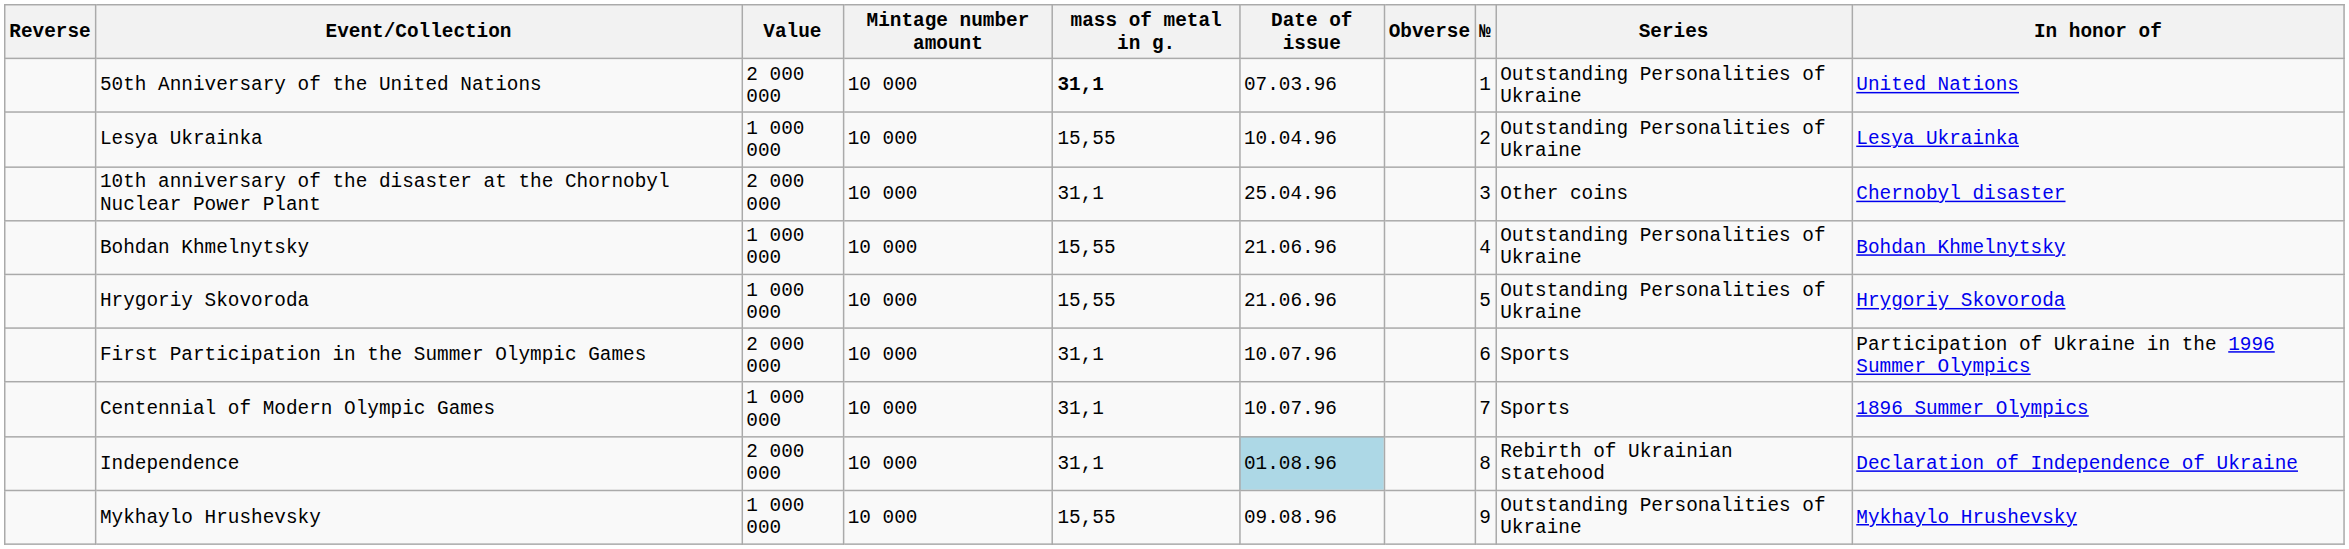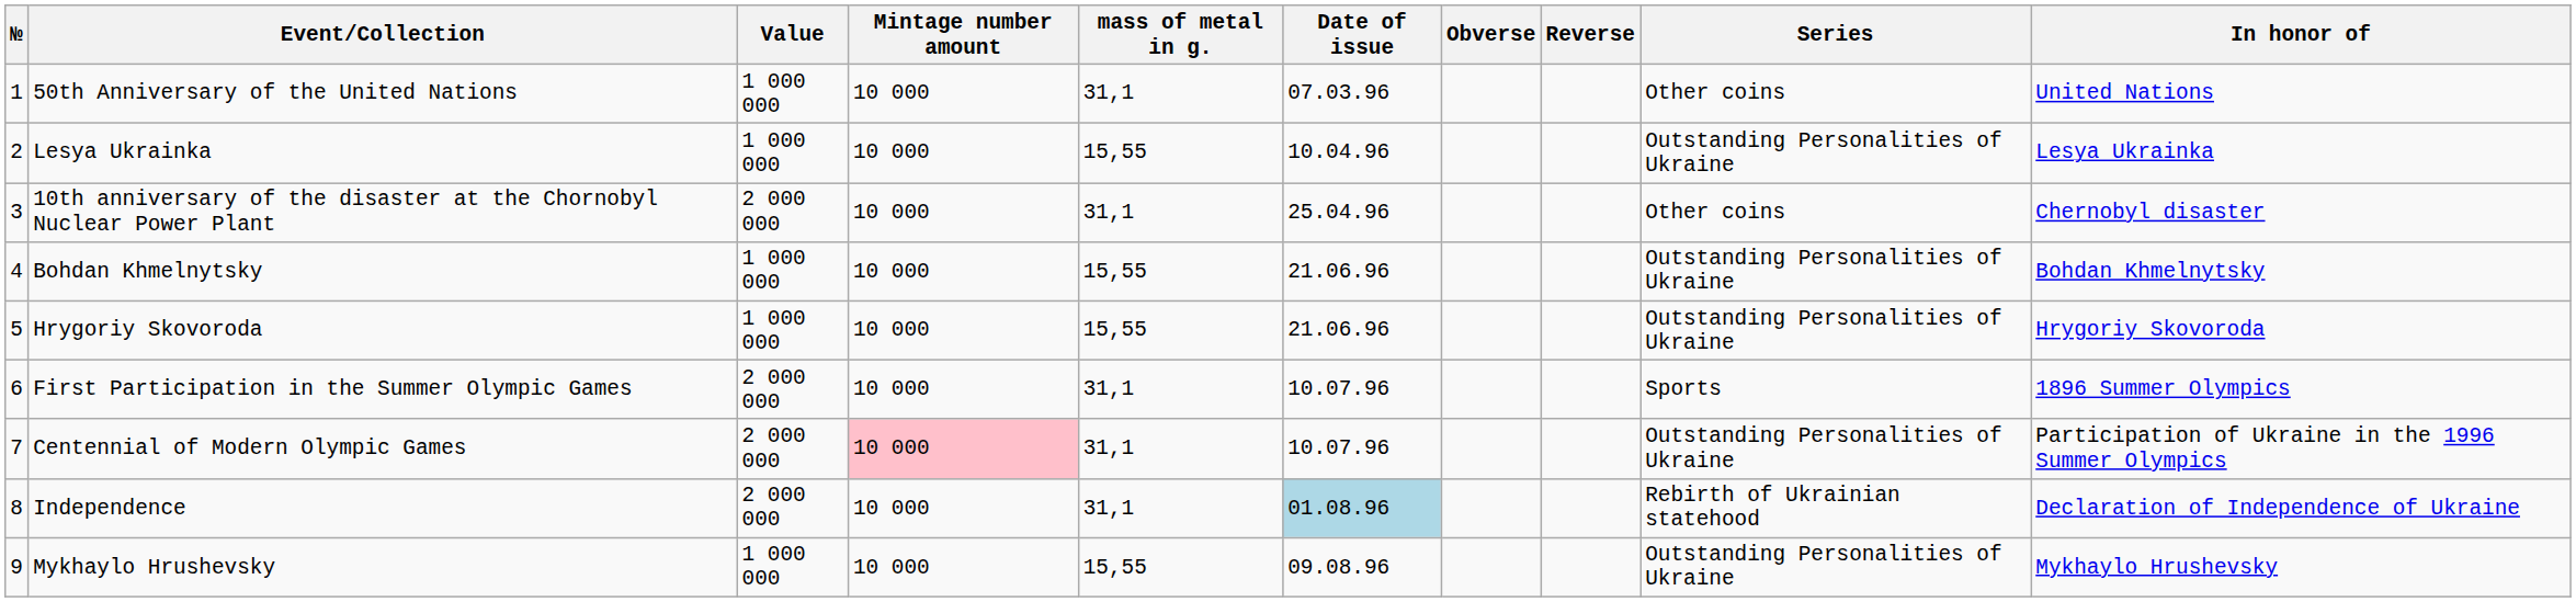columns swapped: № <-> Reverse
50th Anniversary of the United Nations | Value: 2 000 000 -> 1 000 000
50th Anniversary of the United Nations | mass of metal in g.: bold -> normal
50th Anniversary of the United Nations | Series: Outstanding Personalities of Ukraine -> Other coins
First Participation in the Summer Olympic Games | In honor of: Participation of Ukraine in the 1996 Summer Olympics -> 1896 Summer Olympics
Centennial of Modern Olympic Games | Value: 1 000 000 -> 2 000 000
Centennial of Modern Olympic Games | Mintage number amount: no background -> pink background
Centennial of Modern Olympic Games | Series: Sports -> Outstanding Personalities of Ukraine
Centennial of Modern Olympic Games | In honor of: 1896 Summer Olympics -> Participation of Ukraine in the 1996 Summer Olympics
